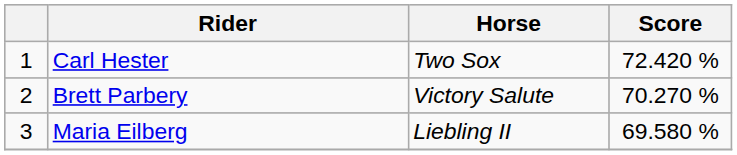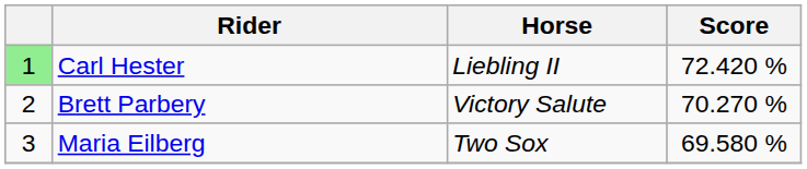Carl Hester | column 1: no background -> lightgreen background
Carl Hester | Horse: Two Sox -> Liebling II
Maria Eilberg | Horse: Liebling II -> Two Sox
